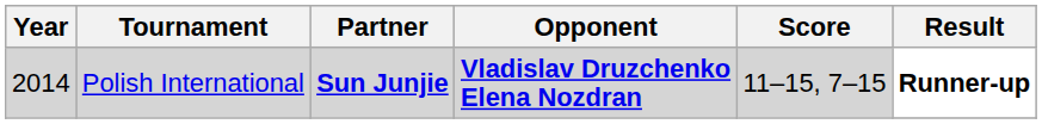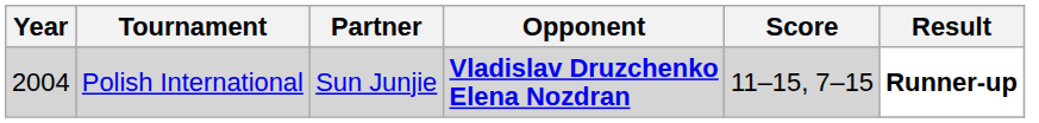Polish International | Year: 2014 -> 2004
Polish International | Partner: bold -> normal
